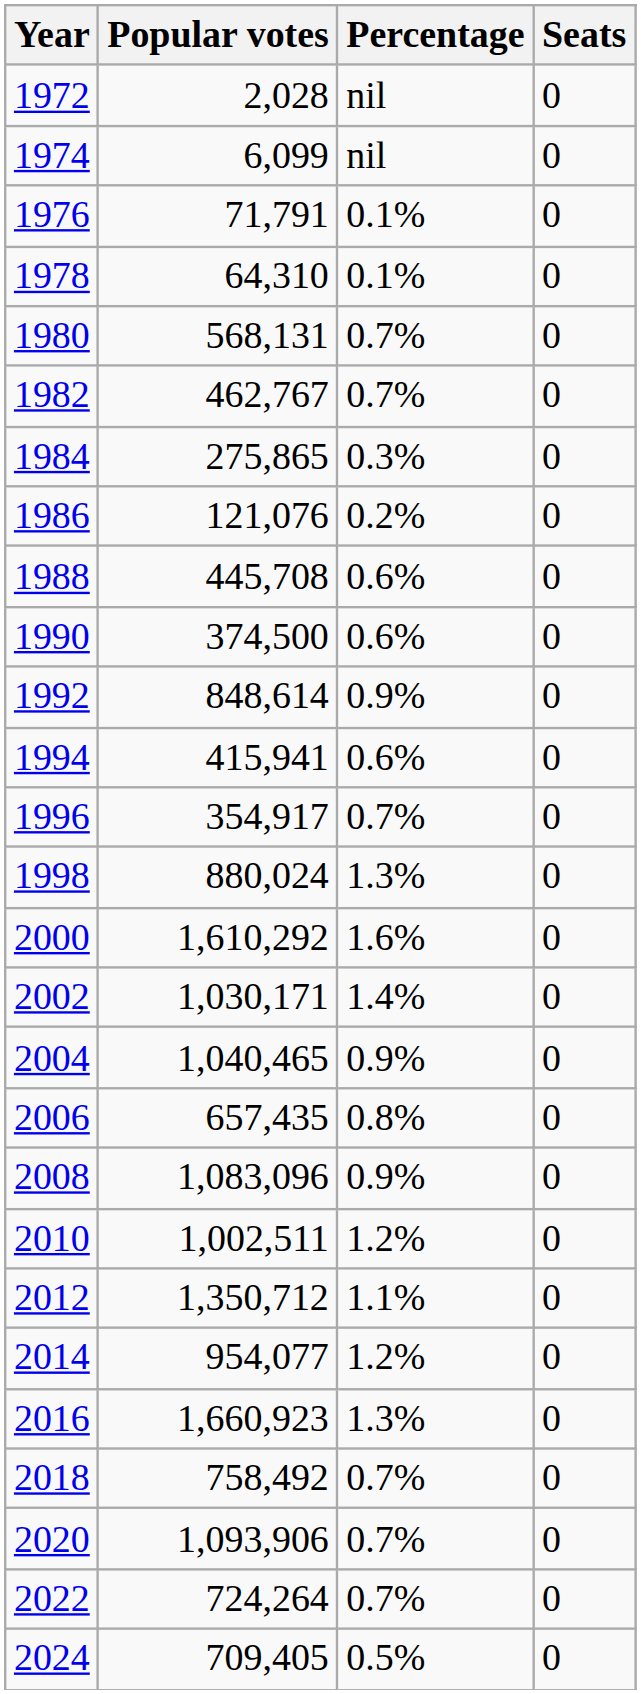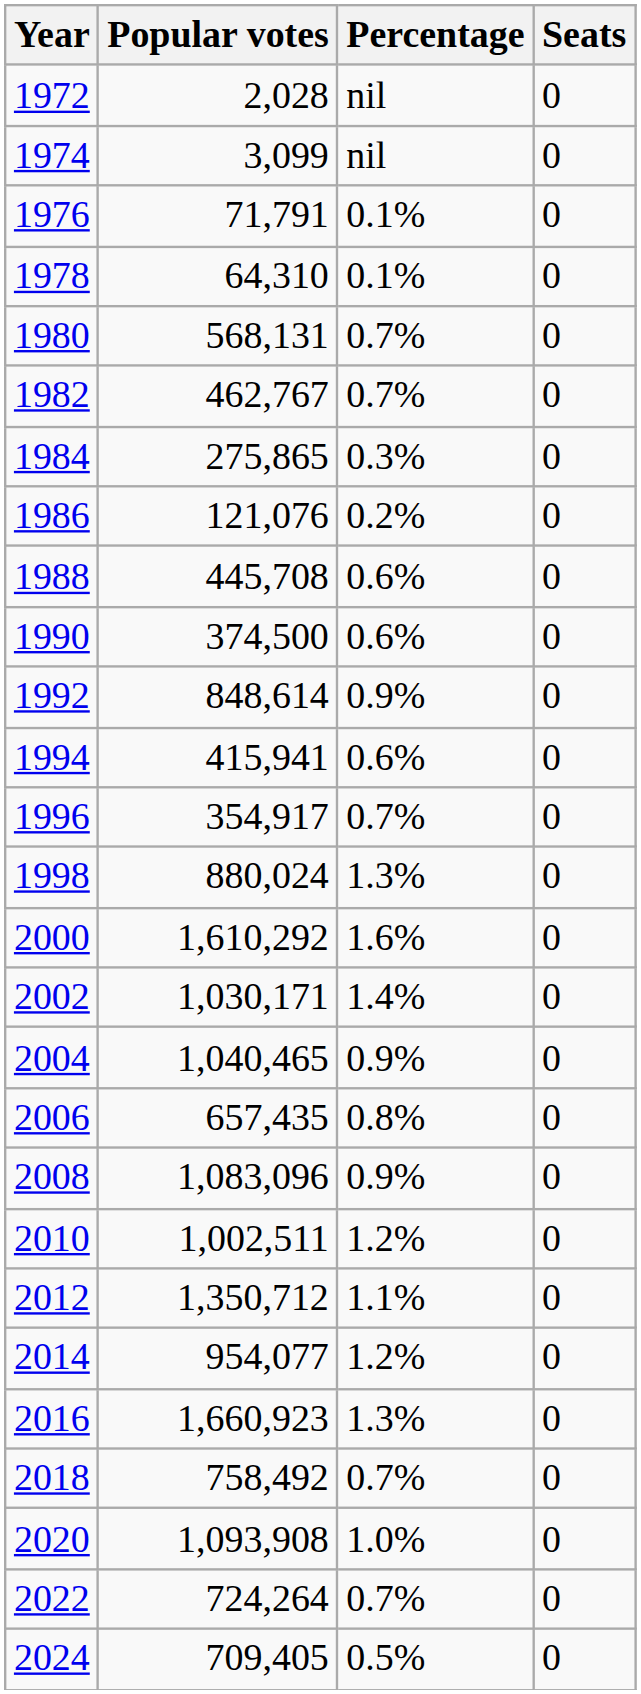1974 | Popular votes: 6,099 -> 3,099
2020 | Popular votes: 1,093,906 -> 1,093,908
2020 | Percentage: 0.7% -> 1.0%
